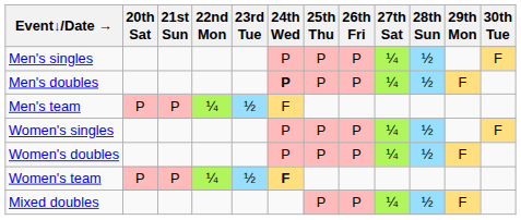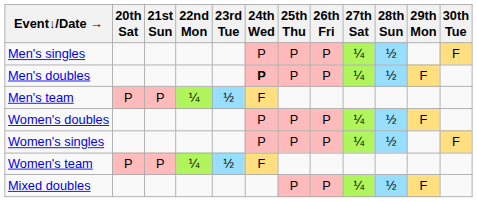rows swapped: Women's singles <-> Women's doubles
Women's team | 24th Wed: bold -> normal
